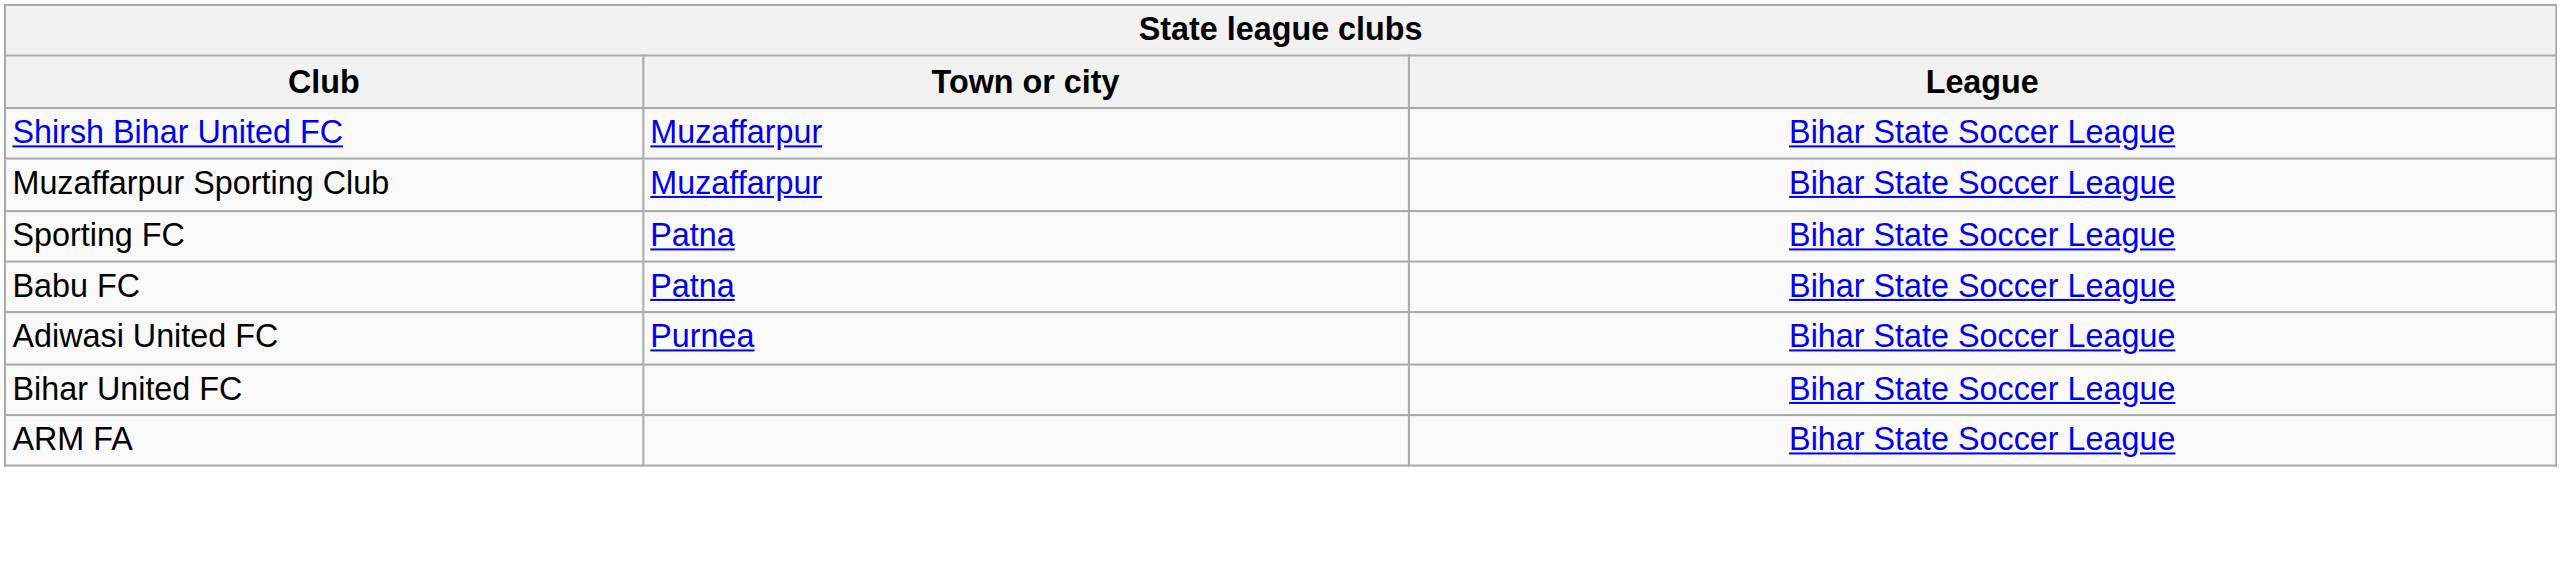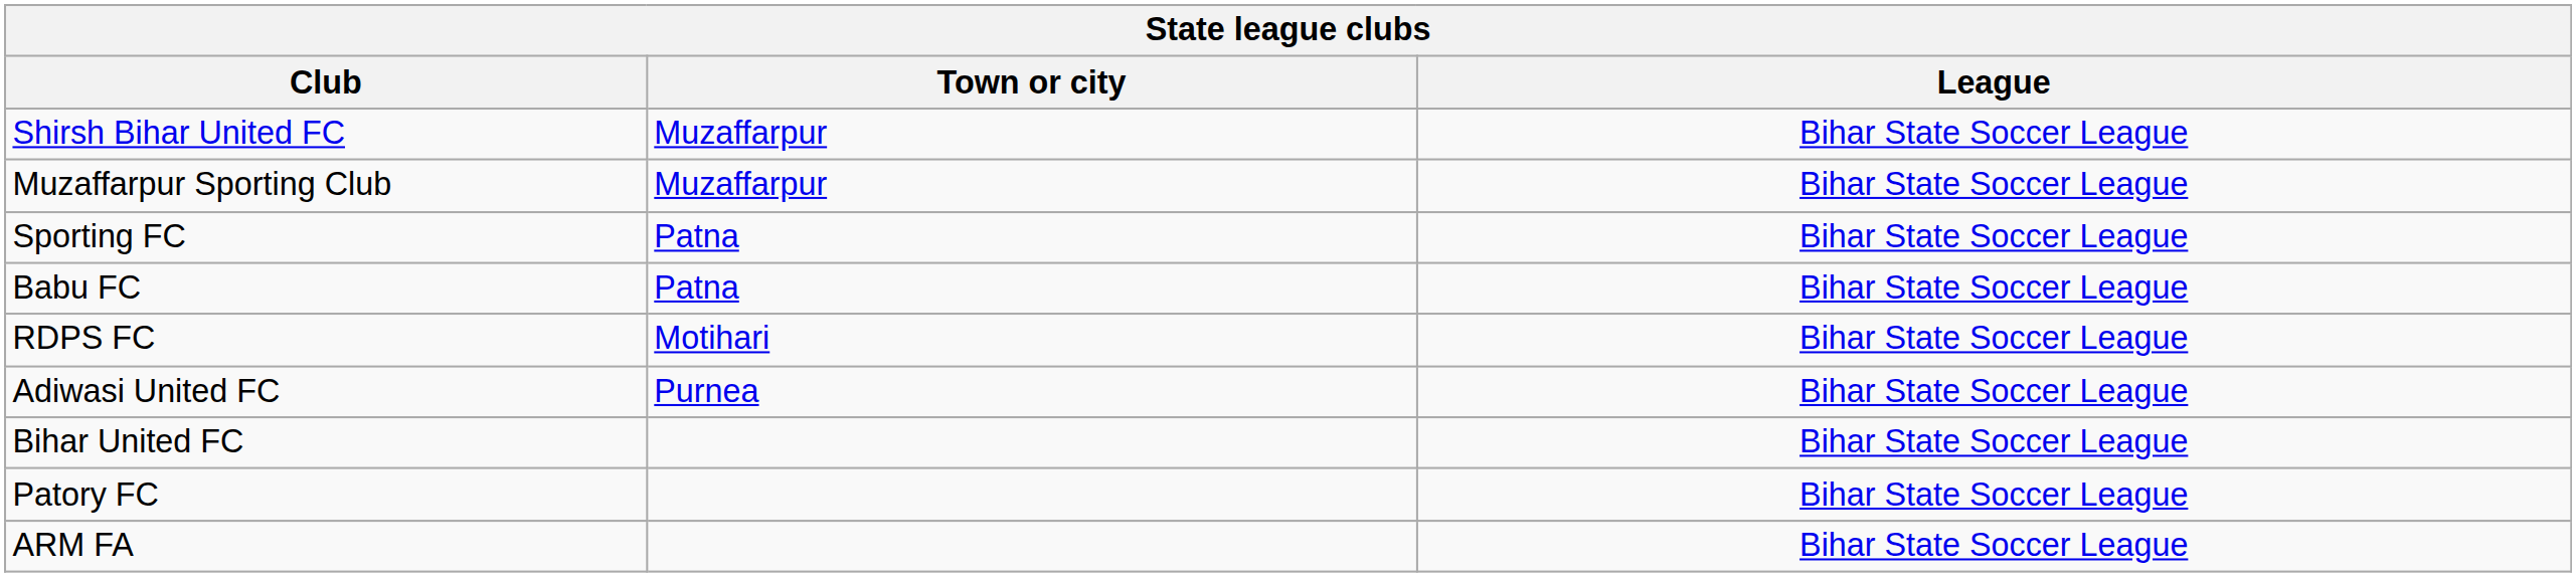+ row: RDPS FC | Motihari | Bihar State Soccer League
+ row: Patory FC | Bihar State Soccer League
